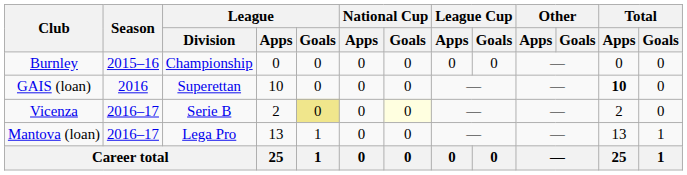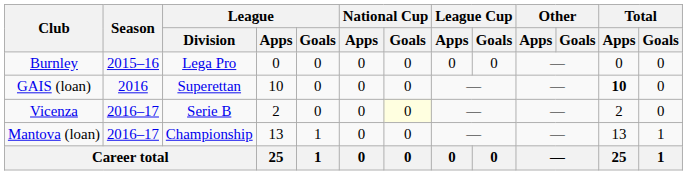Burnley | League / Division: Championship -> Lega Pro
Vicenza | League / Goals: khaki background -> no background
Mantova (loan) | League / Division: Lega Pro -> Championship
